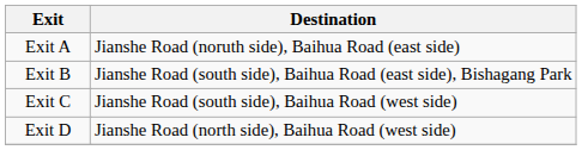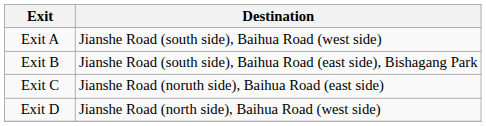Exit A | Destination: Jianshe Road (noruth side), Baihua Road (east side) -> Jianshe Road (south side), Baihua Road (west side)
Exit C | Destination: Jianshe Road (south side), Baihua Road (west side) -> Jianshe Road (noruth side), Baihua Road (east side)
